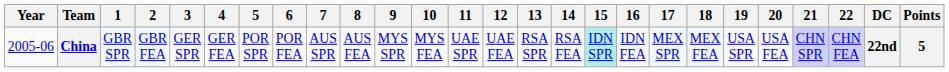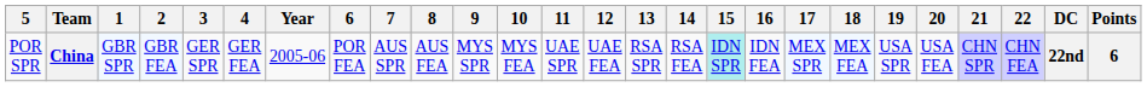columns swapped: Year <-> 5
China | Points: 5 -> 6
